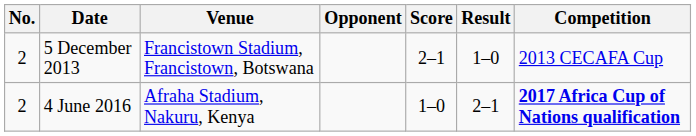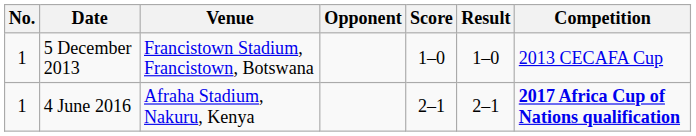5 December 2013 | No.: 2 -> 1
5 December 2013 | Score: 2–1 -> 1–0
4 June 2016 | No.: 2 -> 1
4 June 2016 | Score: 1–0 -> 2–1
